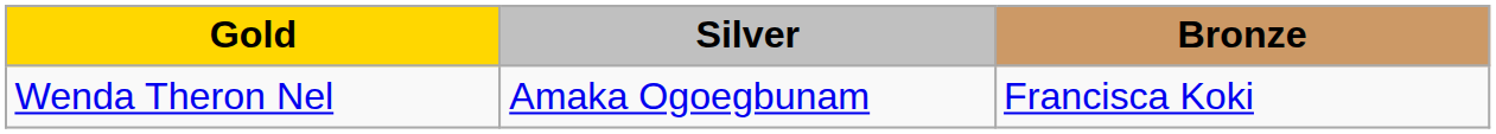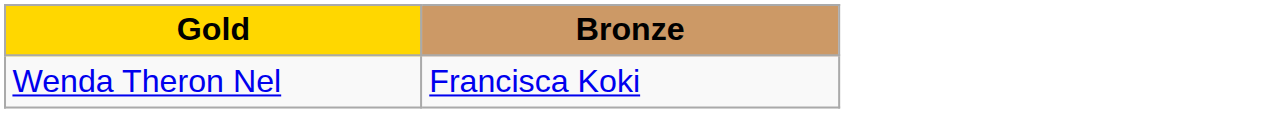- column: Silver | Amaka Ogoegbunam
